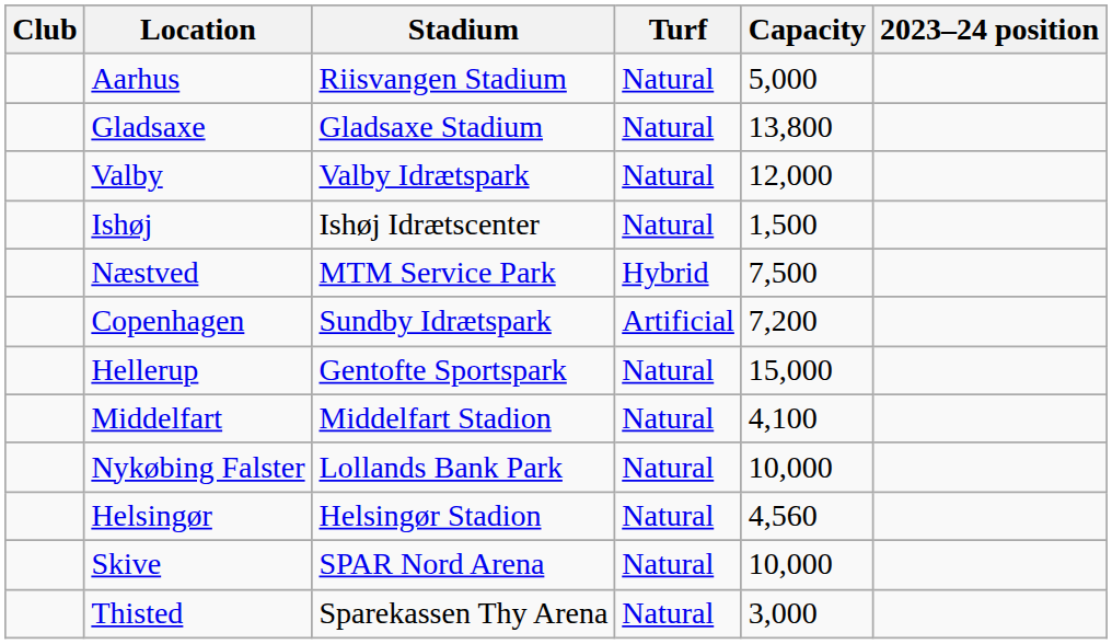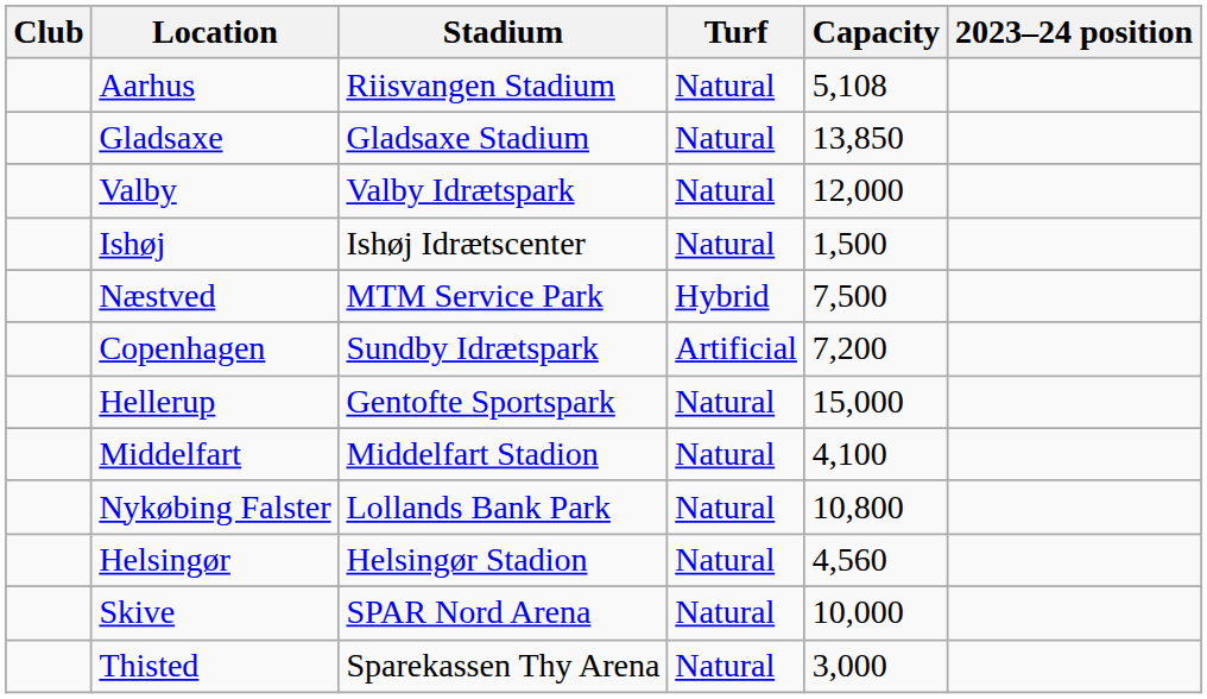Aarhus | Capacity: 5,000 -> 5,108
Gladsaxe | Capacity: 13,800 -> 13,850
Nykøbing Falster | Capacity: 10,000 -> 10,800
